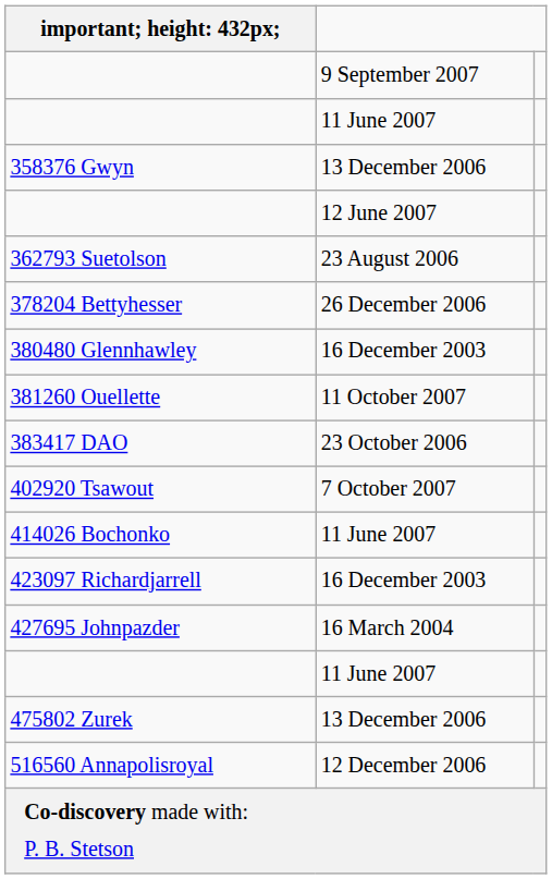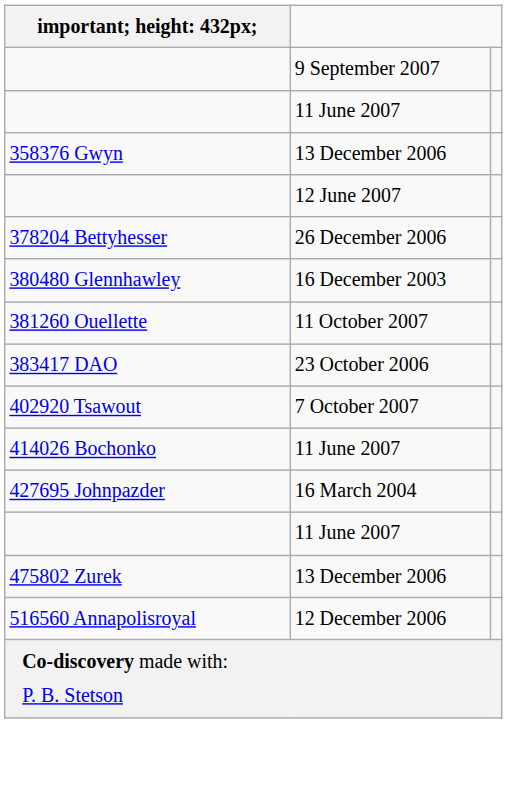- row: 362793 Suetolson | 23 August 2006
- row: 423097 Richardjarrell | 16 December 2003
